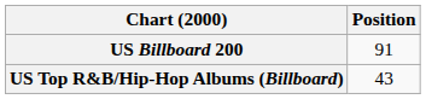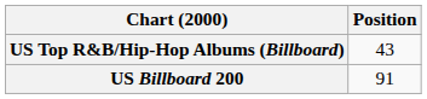rows swapped: US Billboard 200 <-> US Top R&B/Hip-Hop Albums (Billboard)
